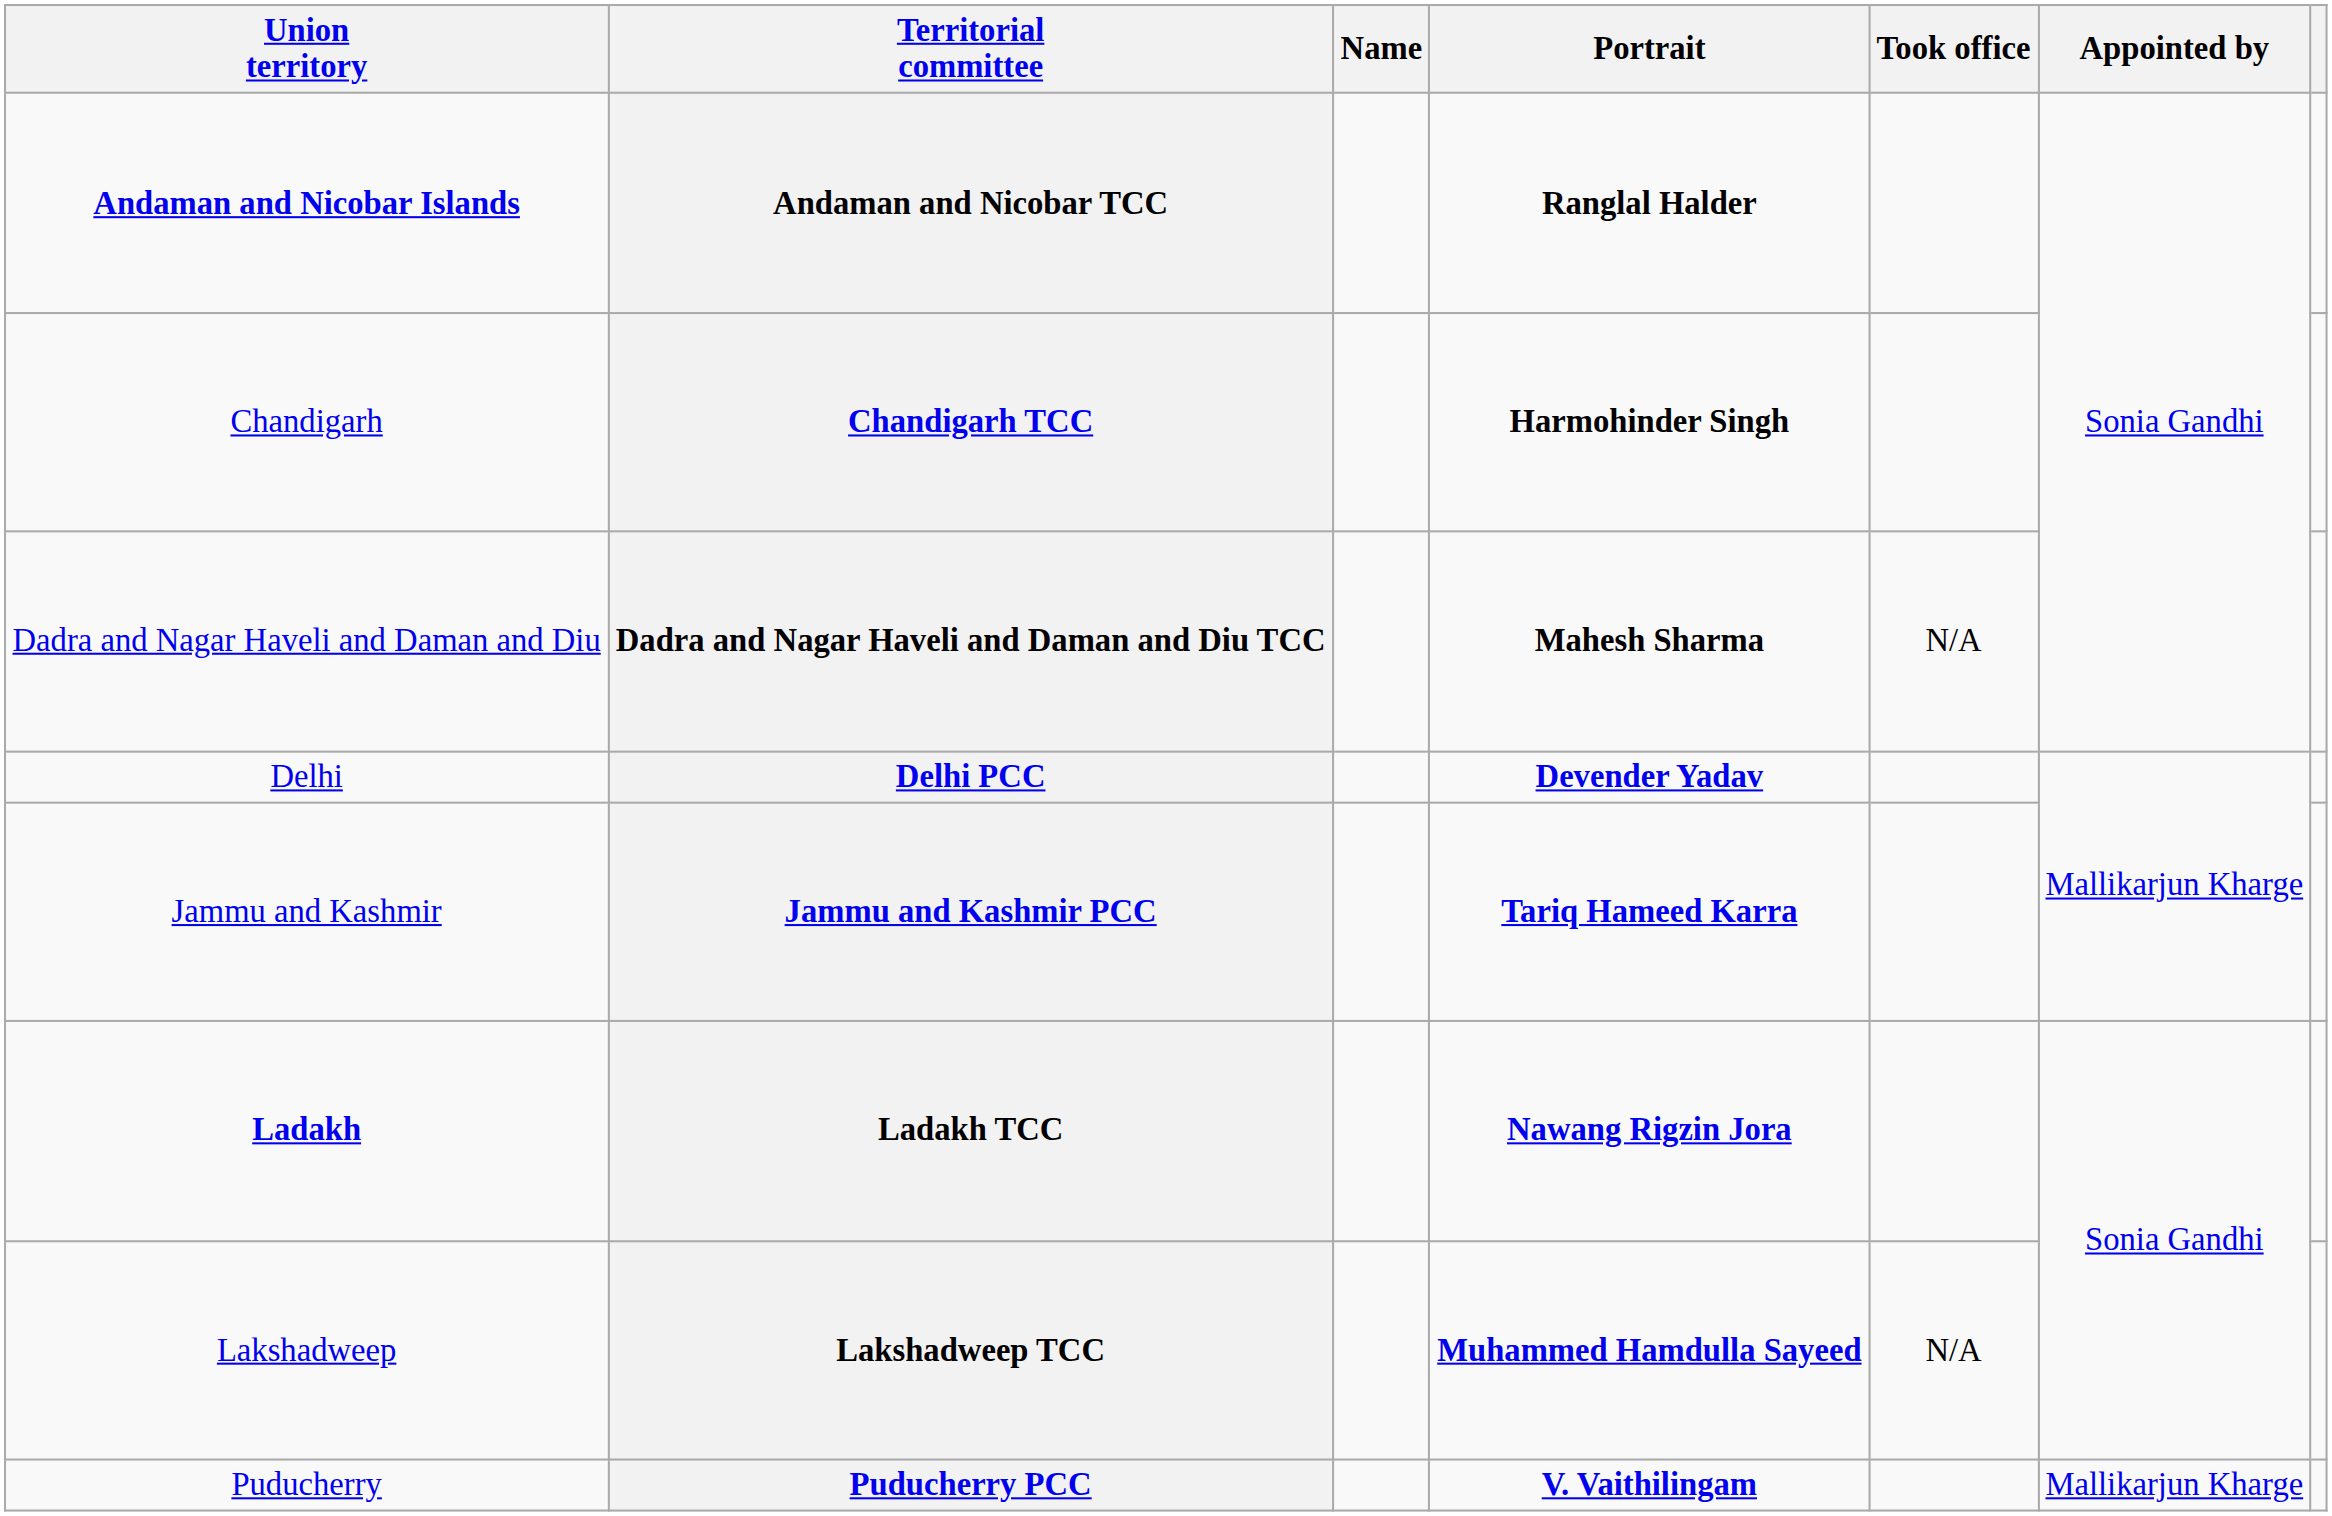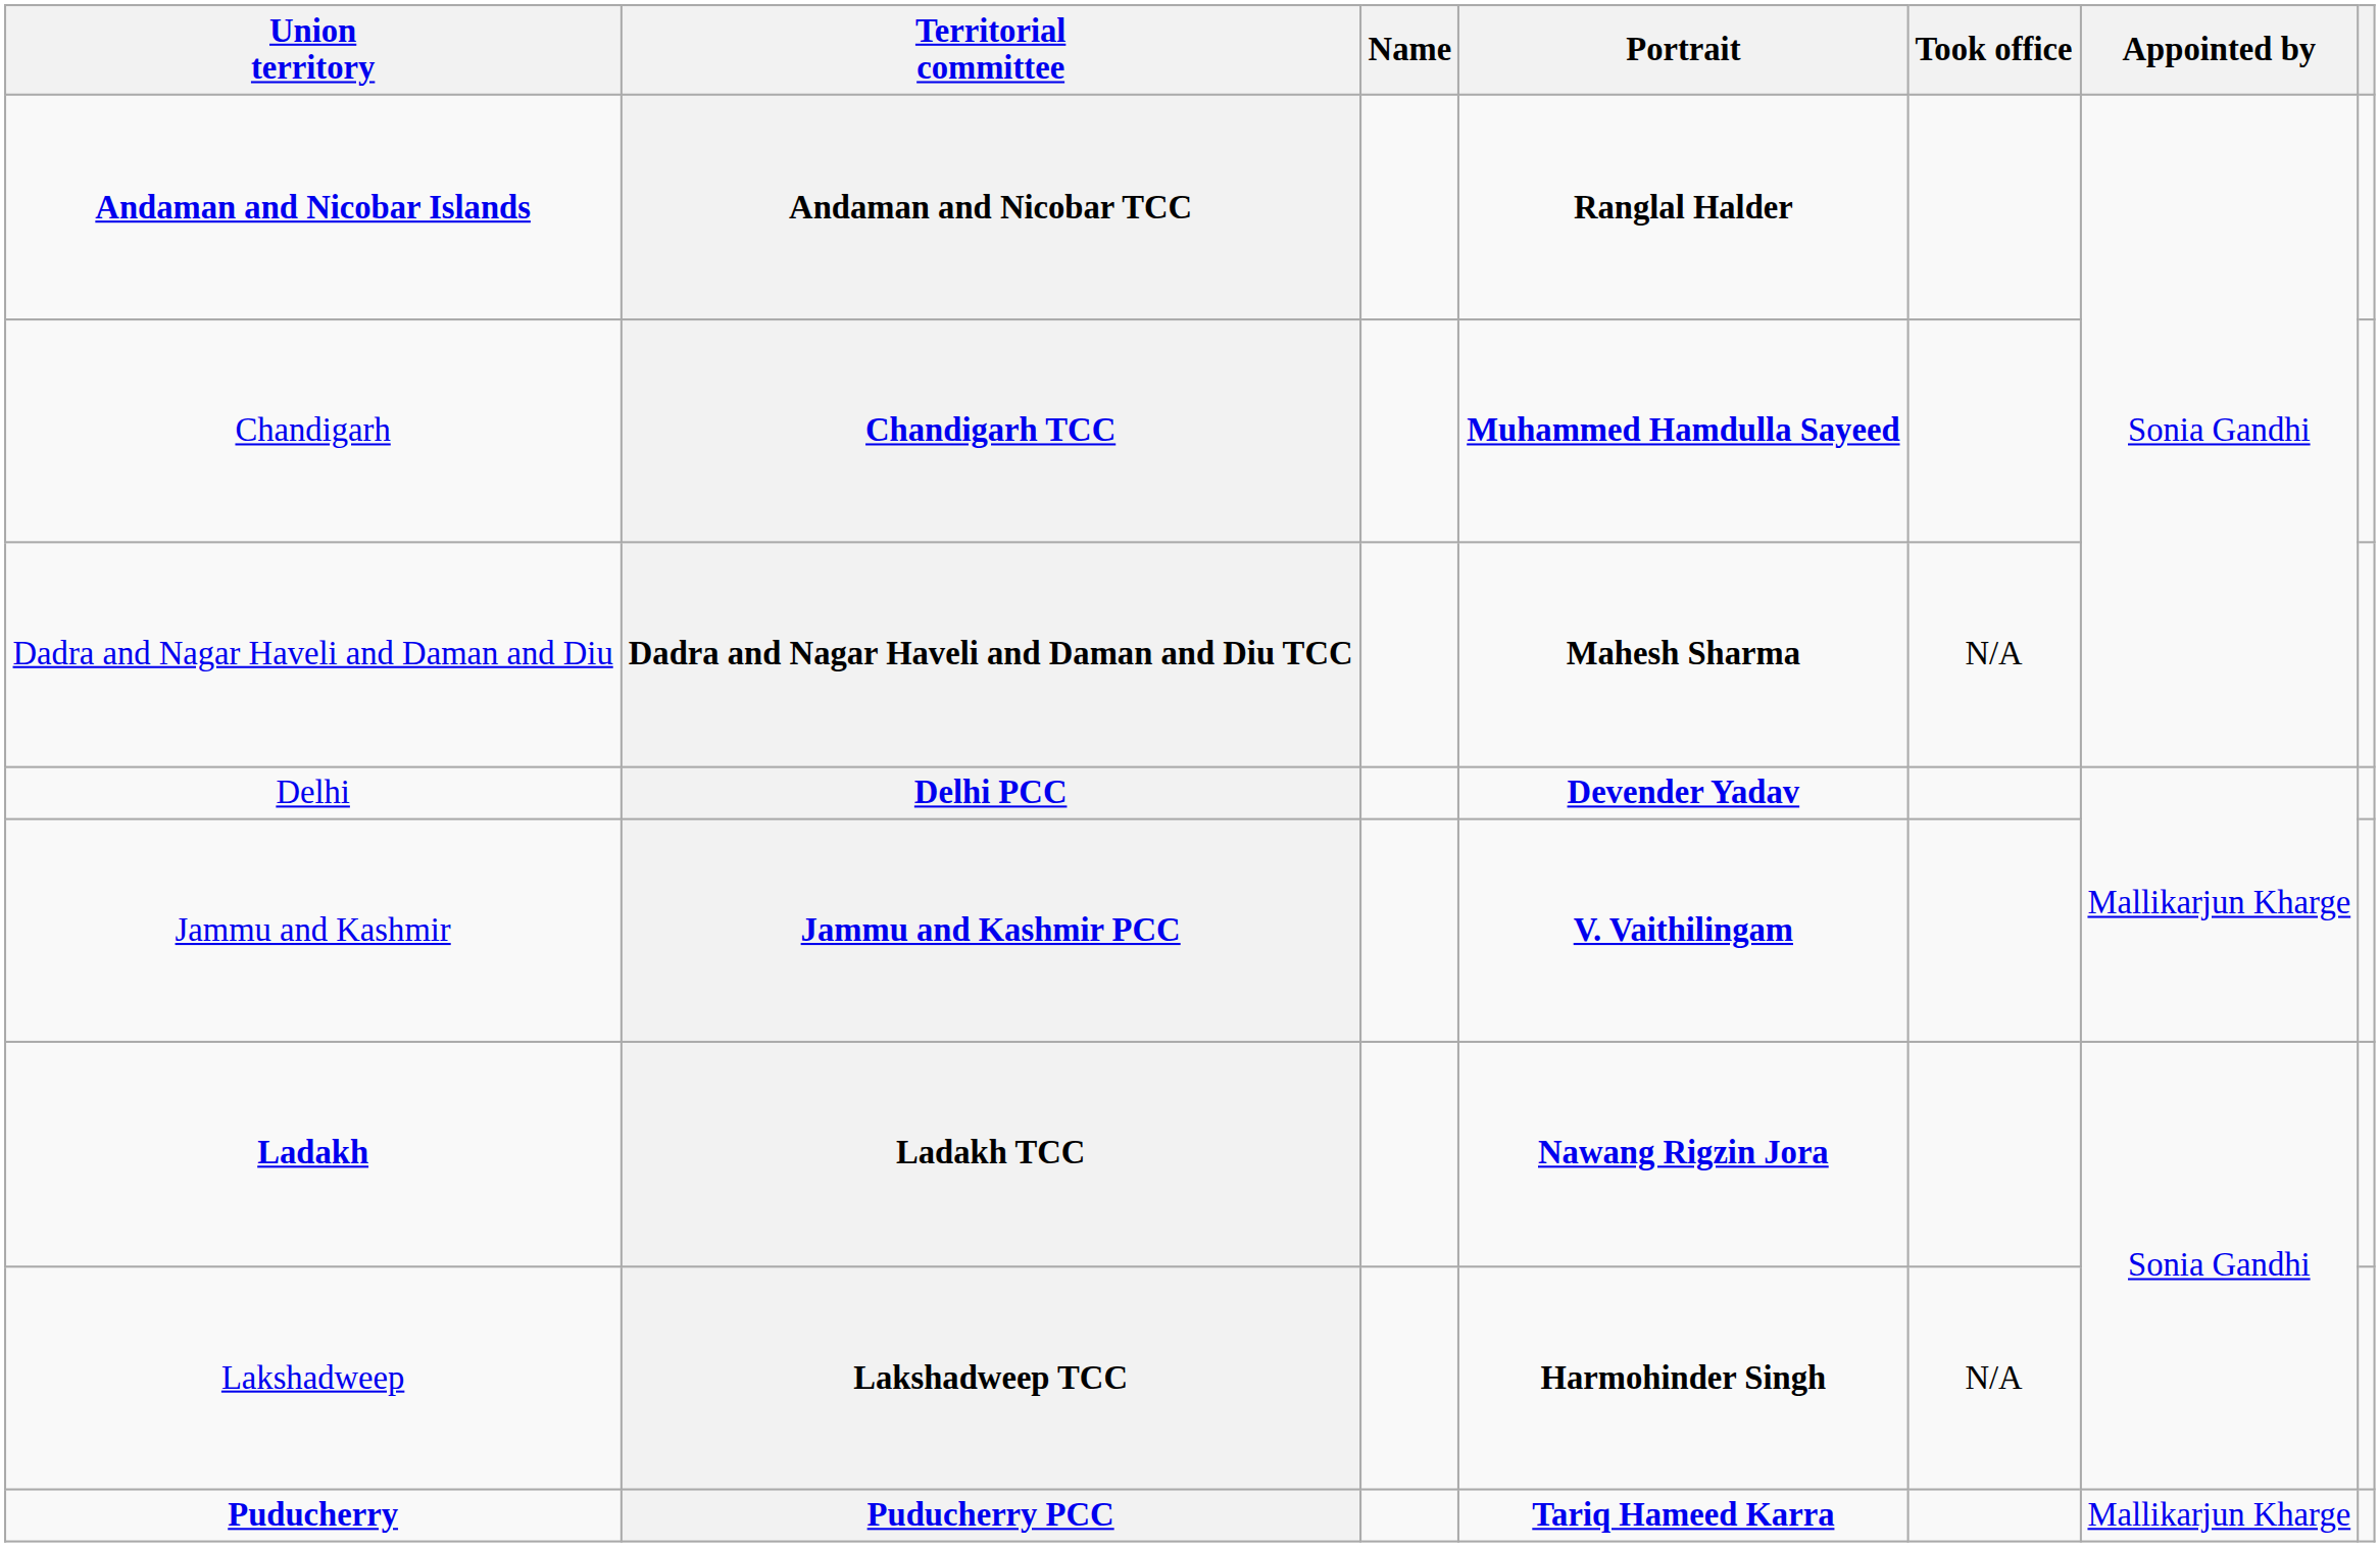Chandigarh TCC | Portrait: Harmohinder Singh -> Muhammed Hamdulla Sayeed
Jammu and Kashmir PCC | Portrait: Tariq Hameed Karra -> V. Vaithilingam
Lakshadweep TCC | Portrait: Muhammed Hamdulla Sayeed -> Harmohinder Singh
Puducherry PCC | Union territory: normal -> bold
Puducherry PCC | Portrait: V. Vaithilingam -> Tariq Hameed Karra
